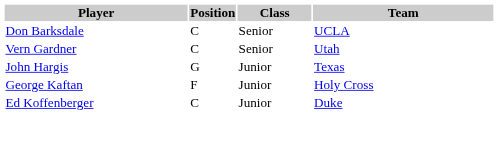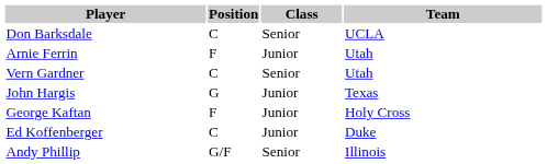+ row: Arnie Ferrin | F | Junior | Utah
+ row: Andy Phillip | G/F | Senior | Illinois
